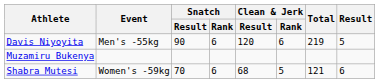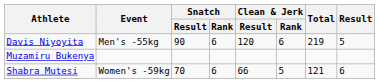Shabra Mutesi | Clean & Jerk / Result: 68 -> 66
